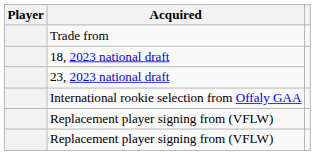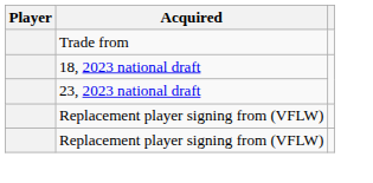- row: International rookie selection from Offaly GAA
